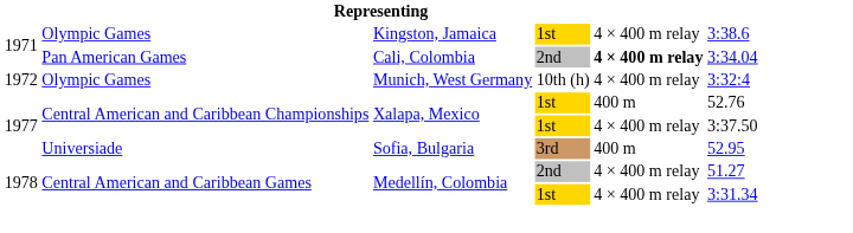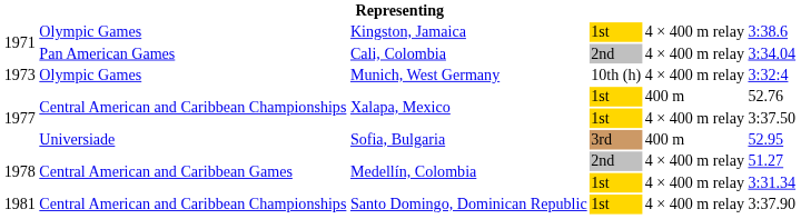Cali, Colombia | column 5: bold -> normal
Munich, West Germany | column 1: 1972 -> 1973
+ row: 1981 | Central American and Caribbean Championships | Santo Domingo, Dominican Republic | 1st | 4 × 400 m relay | 3:37.90
